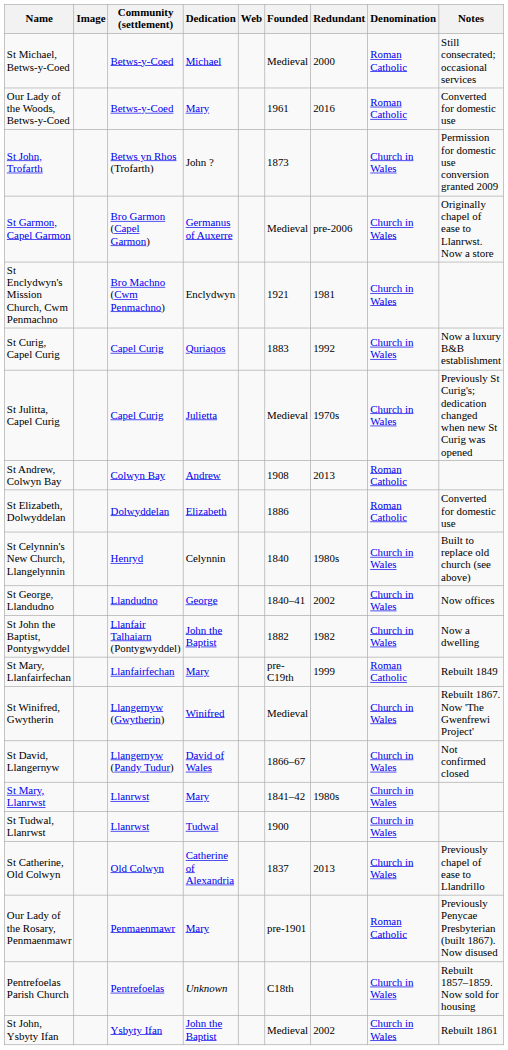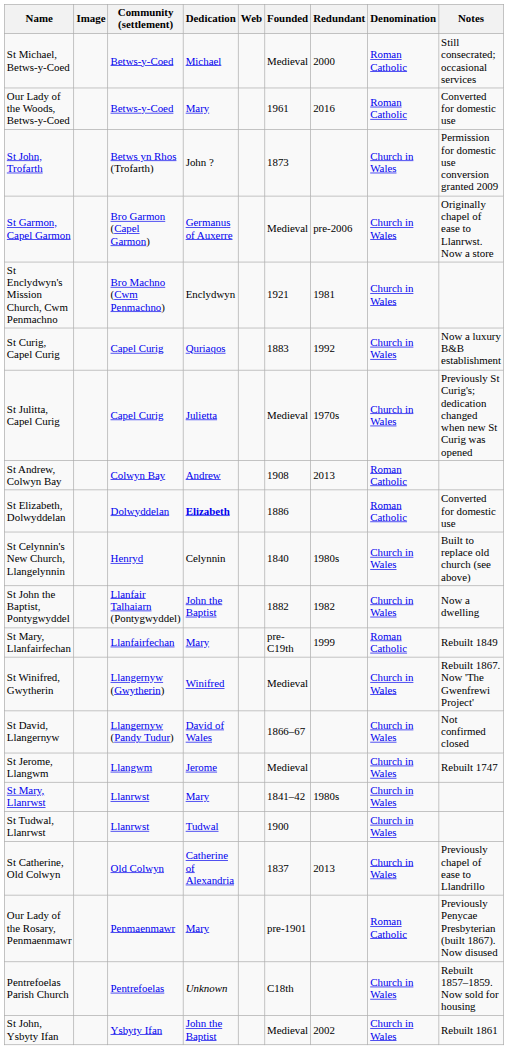St Elizabeth, Dolwyddelan | Dedication: normal -> bold
- row: St George, Llandudno | Llandudno | George | 1840–41 | 2002 | Church in Wales | Now offices
+ row: St Jerome, Llangwm | Llangwm | Jerome | Medieval | Church in Wales | Rebuilt 1747
